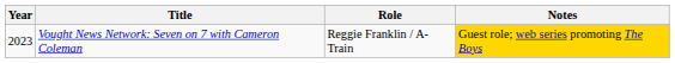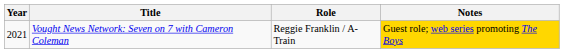Vought News Network: Seven on 7 with Cameron Coleman | Year: 2023 -> 2021
